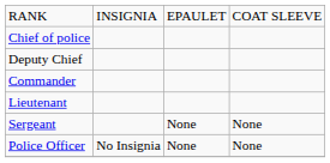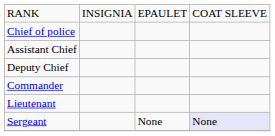+ row: Assistant Chief
Sergeant | column 4: no background -> lavender background
- row: Police Officer | No Insignia | None | None
